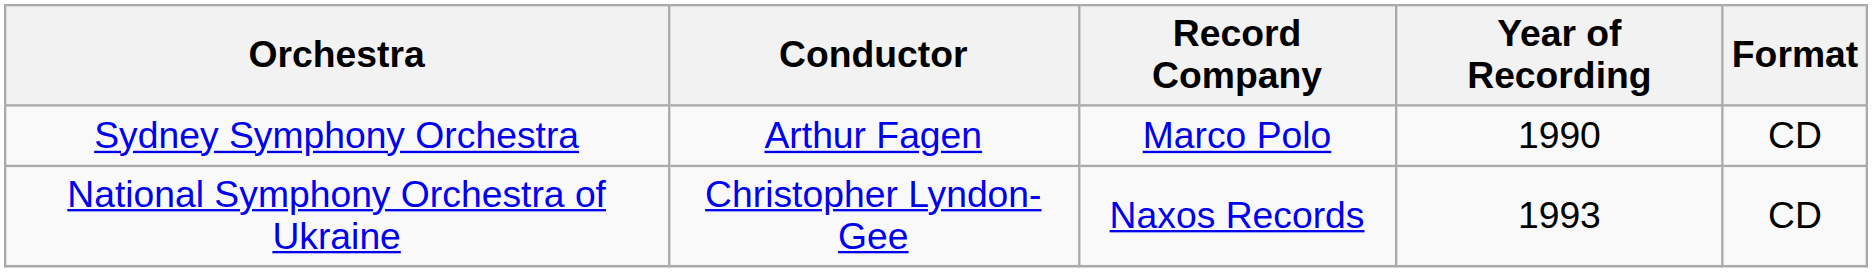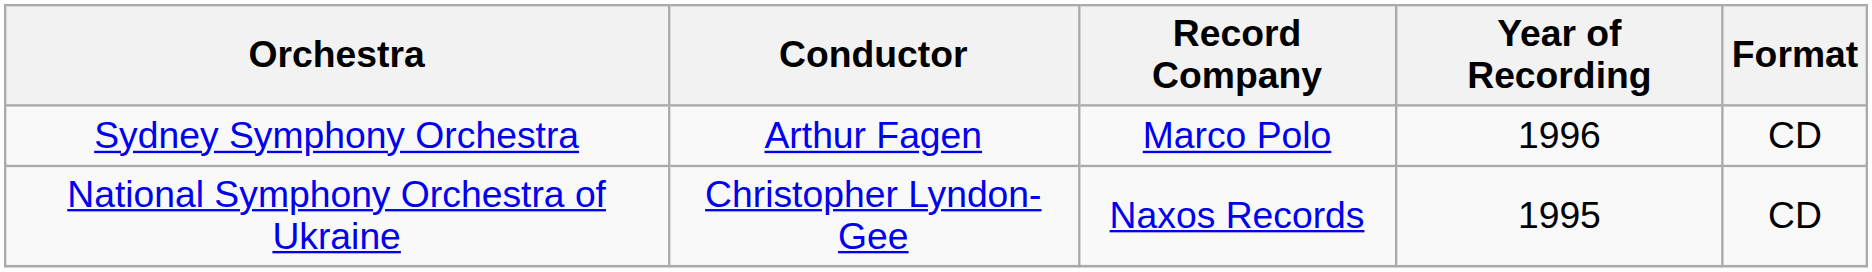Sydney Symphony Orchestra | Year of Recording: 1990 -> 1996
National Symphony Orchestra of Ukraine | Year of Recording: 1993 -> 1995
